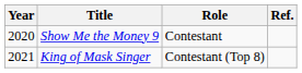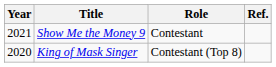Show Me the Money 9 | Year: 2020 -> 2021
King of Mask Singer | Year: 2021 -> 2020
